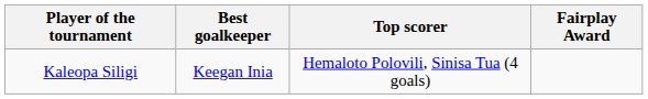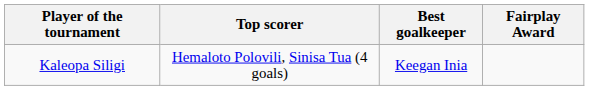columns swapped: Best goalkeeper <-> Top scorer
